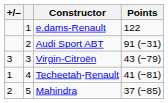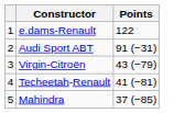- column: +/– | 3 | 1 | 2
